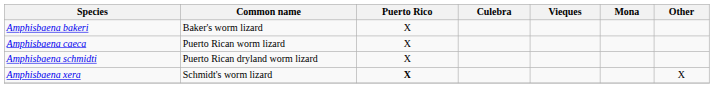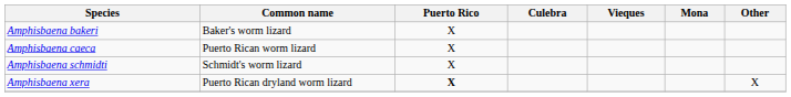Amphisbaena schmidti | Common name: Puerto Rican dryland worm lizard -> Schmidt's worm lizard
Amphisbaena xera | Common name: Schmidt's worm lizard -> Puerto Rican dryland worm lizard
